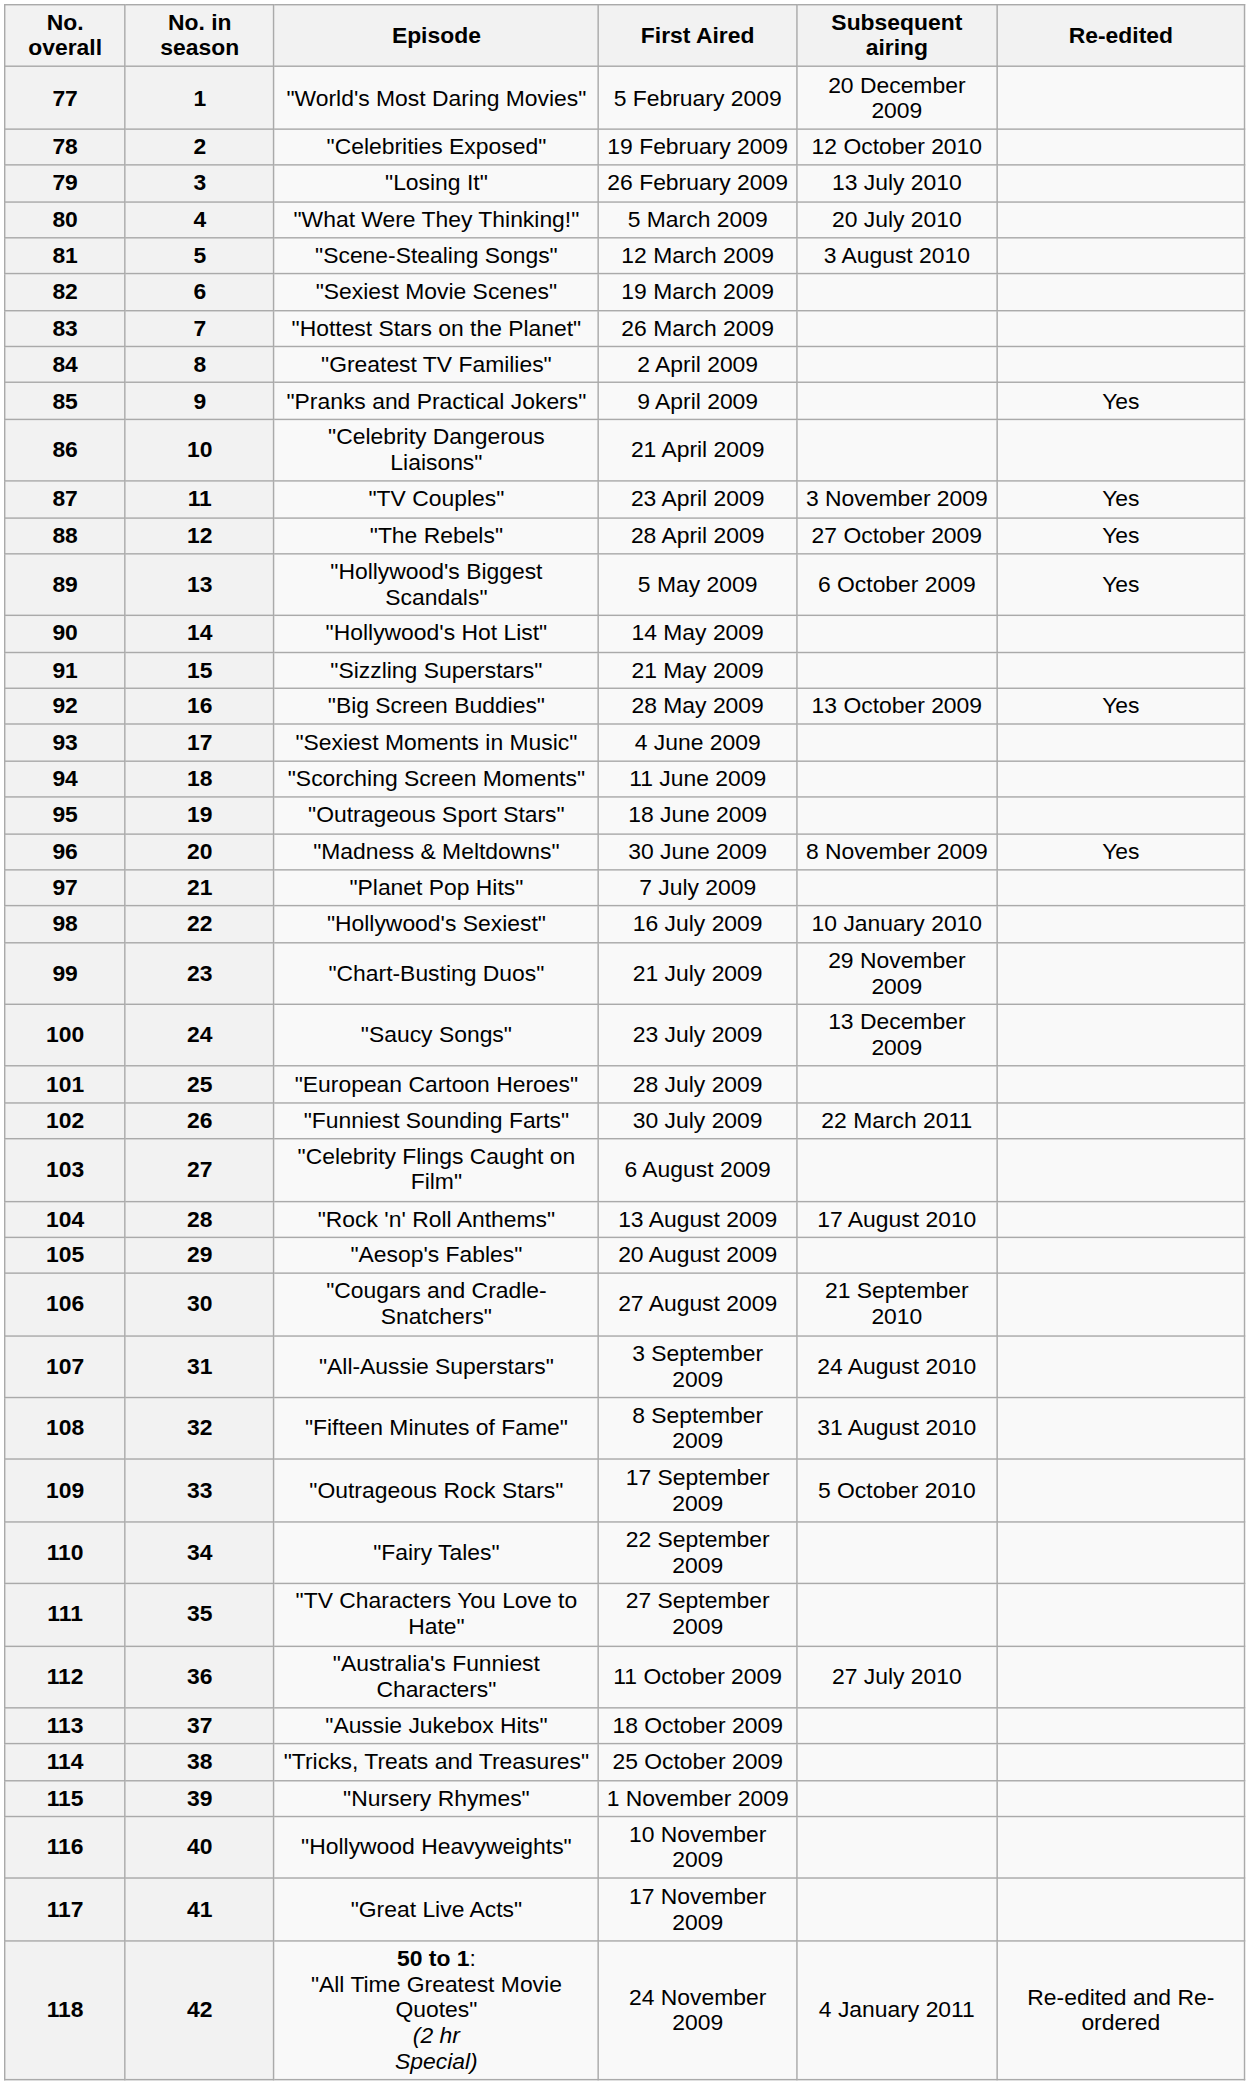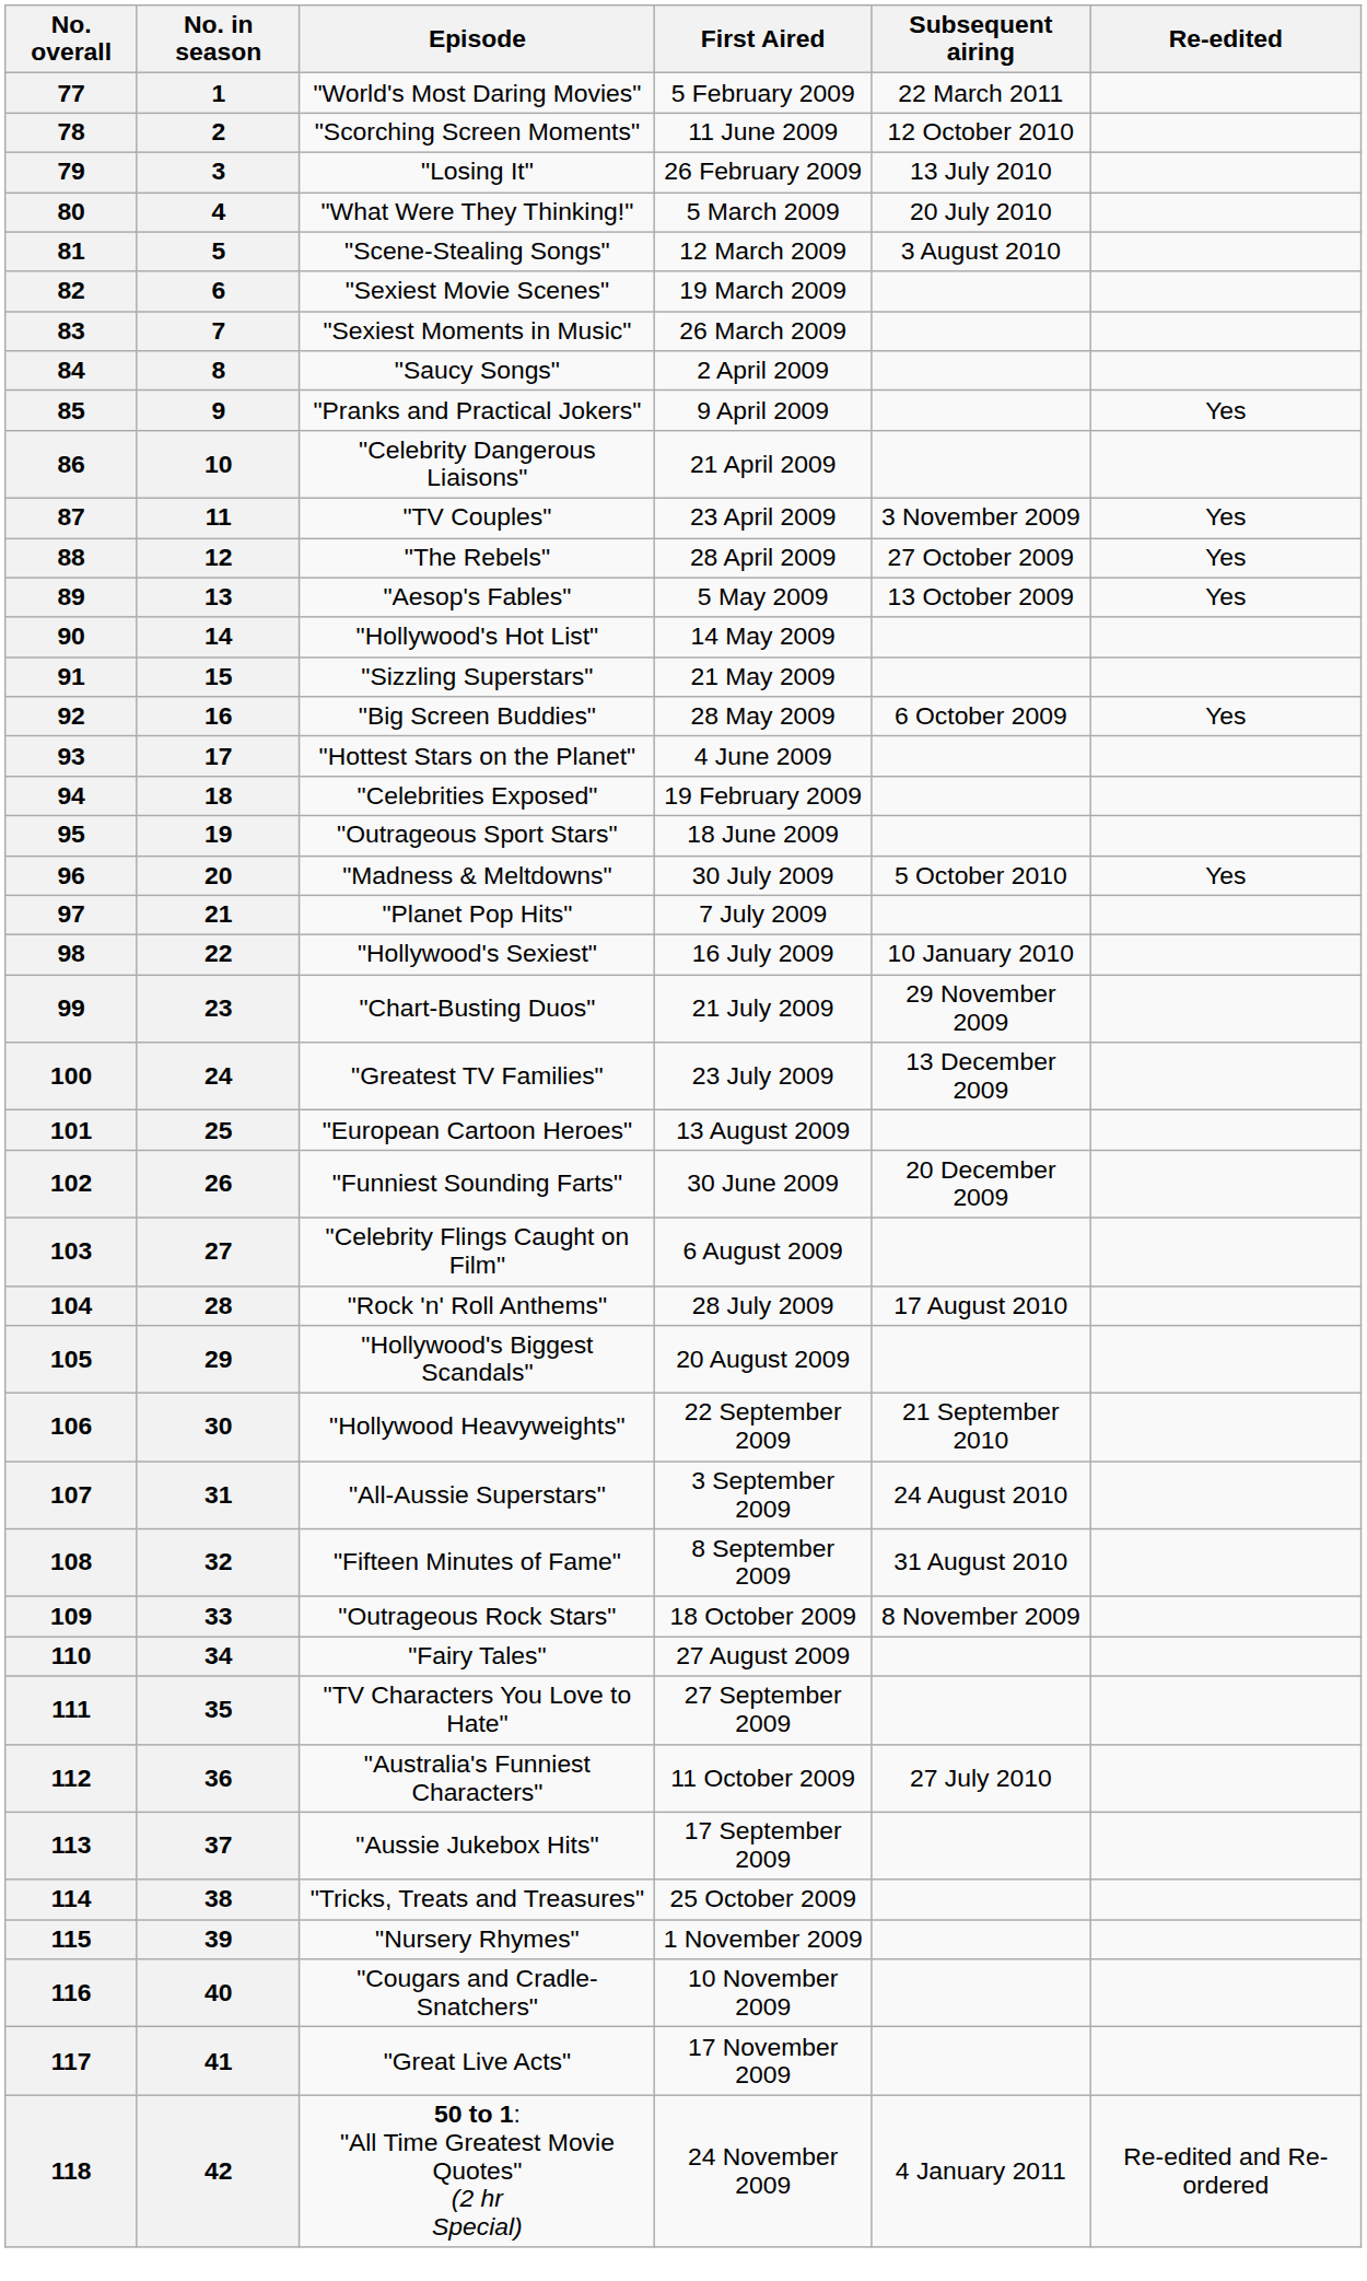77 | Subsequent airing: 20 December 2009 -> 22 March 2011
78 | Episode: "Celebrities Exposed" -> "Scorching Screen Moments"
78 | First Aired: 19 February 2009 -> 11 June 2009
83 | Episode: "Hottest Stars on the Planet" -> "Sexiest Moments in Music"
84 | Episode: "Greatest TV Families" -> "Saucy Songs"
89 | Episode: "Hollywood's Biggest Scandals" -> "Aesop's Fables"
89 | Subsequent airing: 6 October 2009 -> 13 October 2009
92 | Subsequent airing: 13 October 2009 -> 6 October 2009
93 | Episode: "Sexiest Moments in Music" -> "Hottest Stars on the Planet"
94 | Episode: "Scorching Screen Moments" -> "Celebrities Exposed"
94 | First Aired: 11 June 2009 -> 19 February 2009
96 | First Aired: 30 June 2009 -> 30 July 2009
96 | Subsequent airing: 8 November 2009 -> 5 October 2010
100 | Episode: "Saucy Songs" -> "Greatest TV Families"
101 | First Aired: 28 July 2009 -> 13 August 2009
102 | First Aired: 30 July 2009 -> 30 June 2009
102 | Subsequent airing: 22 March 2011 -> 20 December 2009
104 | First Aired: 13 August 2009 -> 28 July 2009
105 | Episode: "Aesop's Fables" -> "Hollywood's Biggest Scandals"
106 | Episode: "Cougars and Cradle-Snatchers" -> "Hollywood Heavyweights"
106 | First Aired: 27 August 2009 -> 22 September 2009
109 | First Aired: 17 September 2009 -> 18 October 2009
109 | Subsequent airing: 5 October 2010 -> 8 November 2009
110 | First Aired: 22 September 2009 -> 27 August 2009
113 | First Aired: 18 October 2009 -> 17 September 2009
116 | Episode: "Hollywood Heavyweights" -> "Cougars and Cradle-Snatchers"
